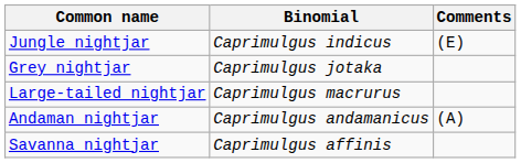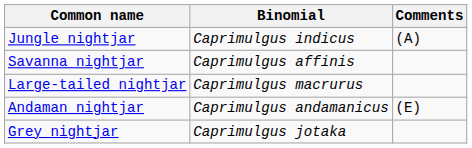Jungle nightjar | Comments: (E) -> (A)
rows swapped: Grey nightjar <-> Savanna nightjar
Andaman nightjar | Comments: (A) -> (E)
